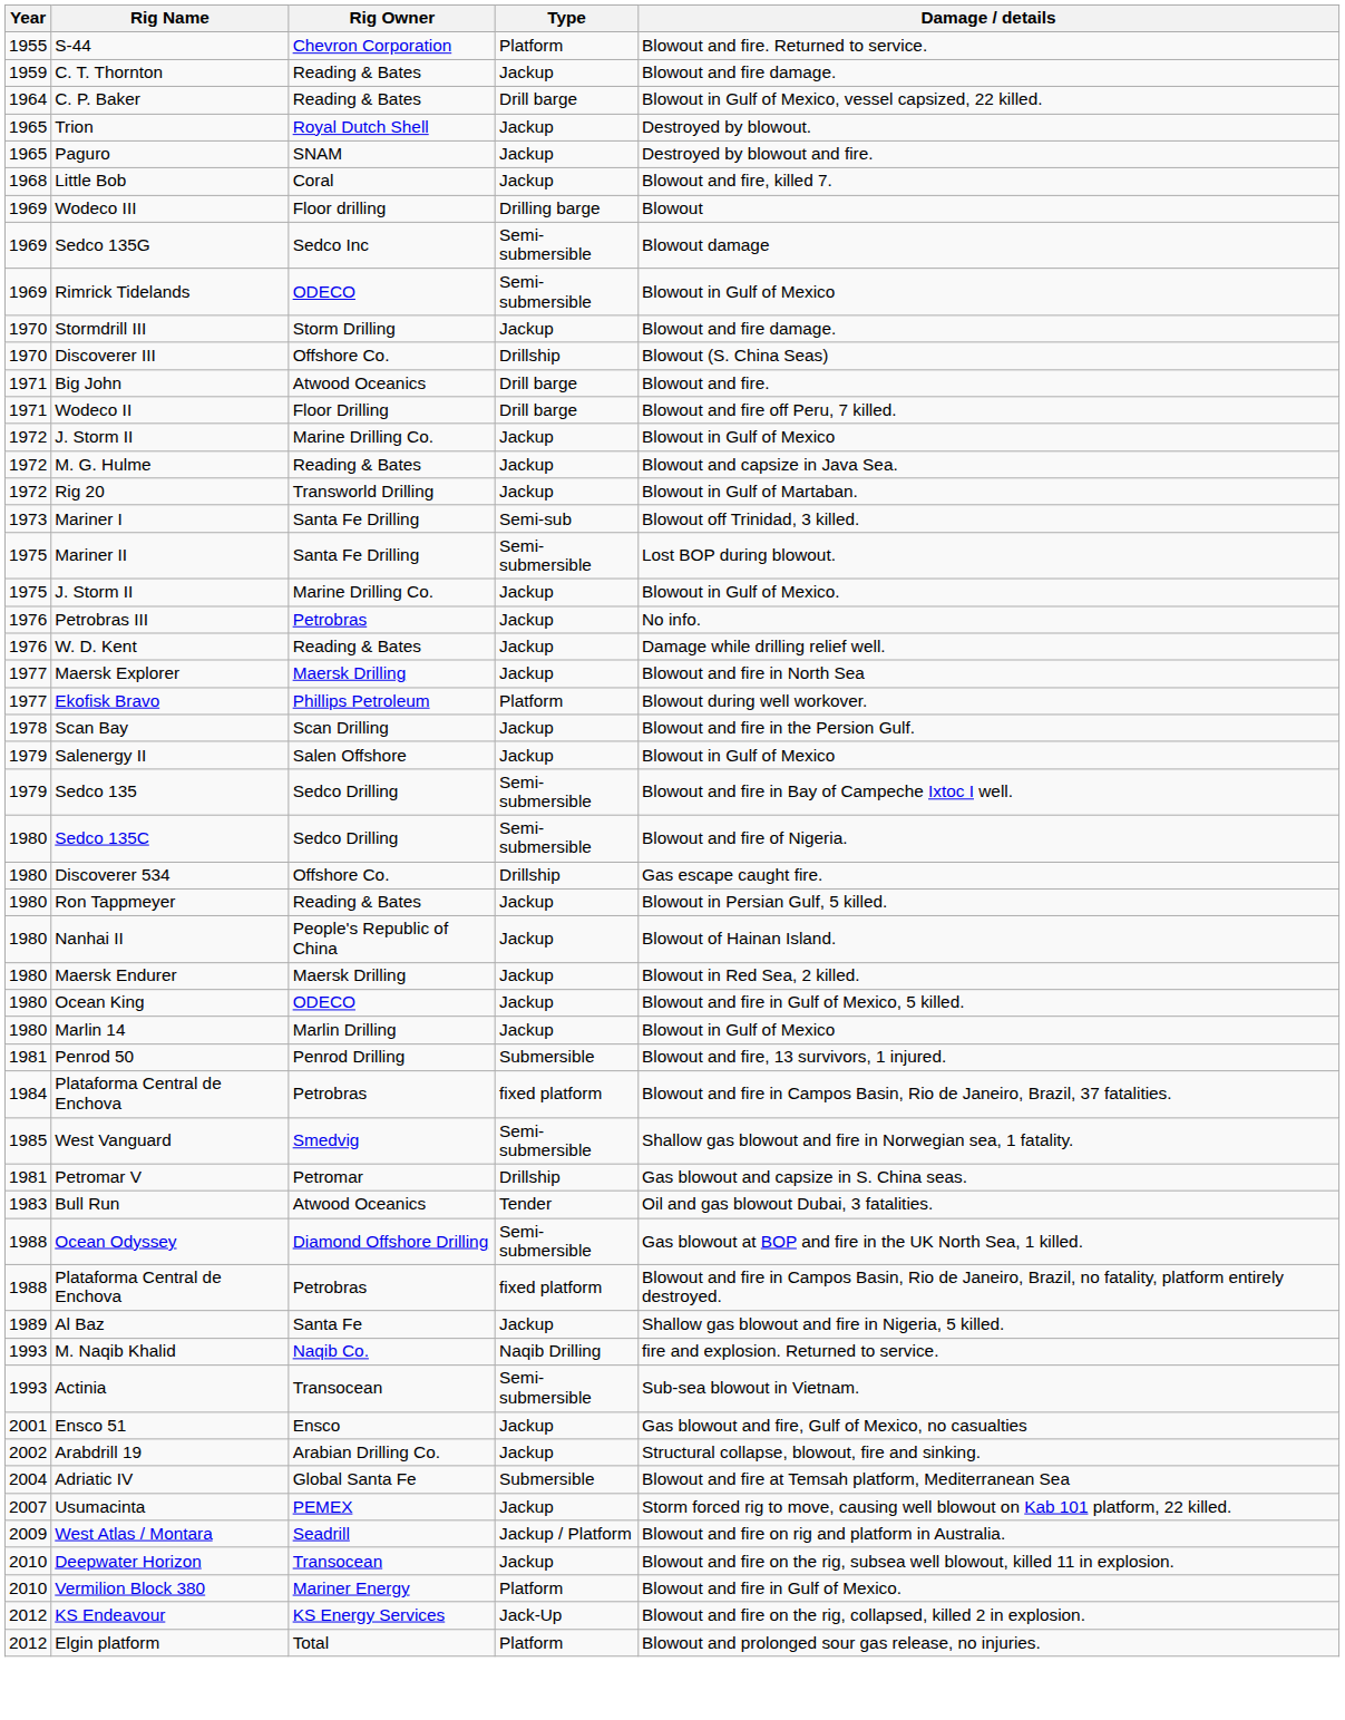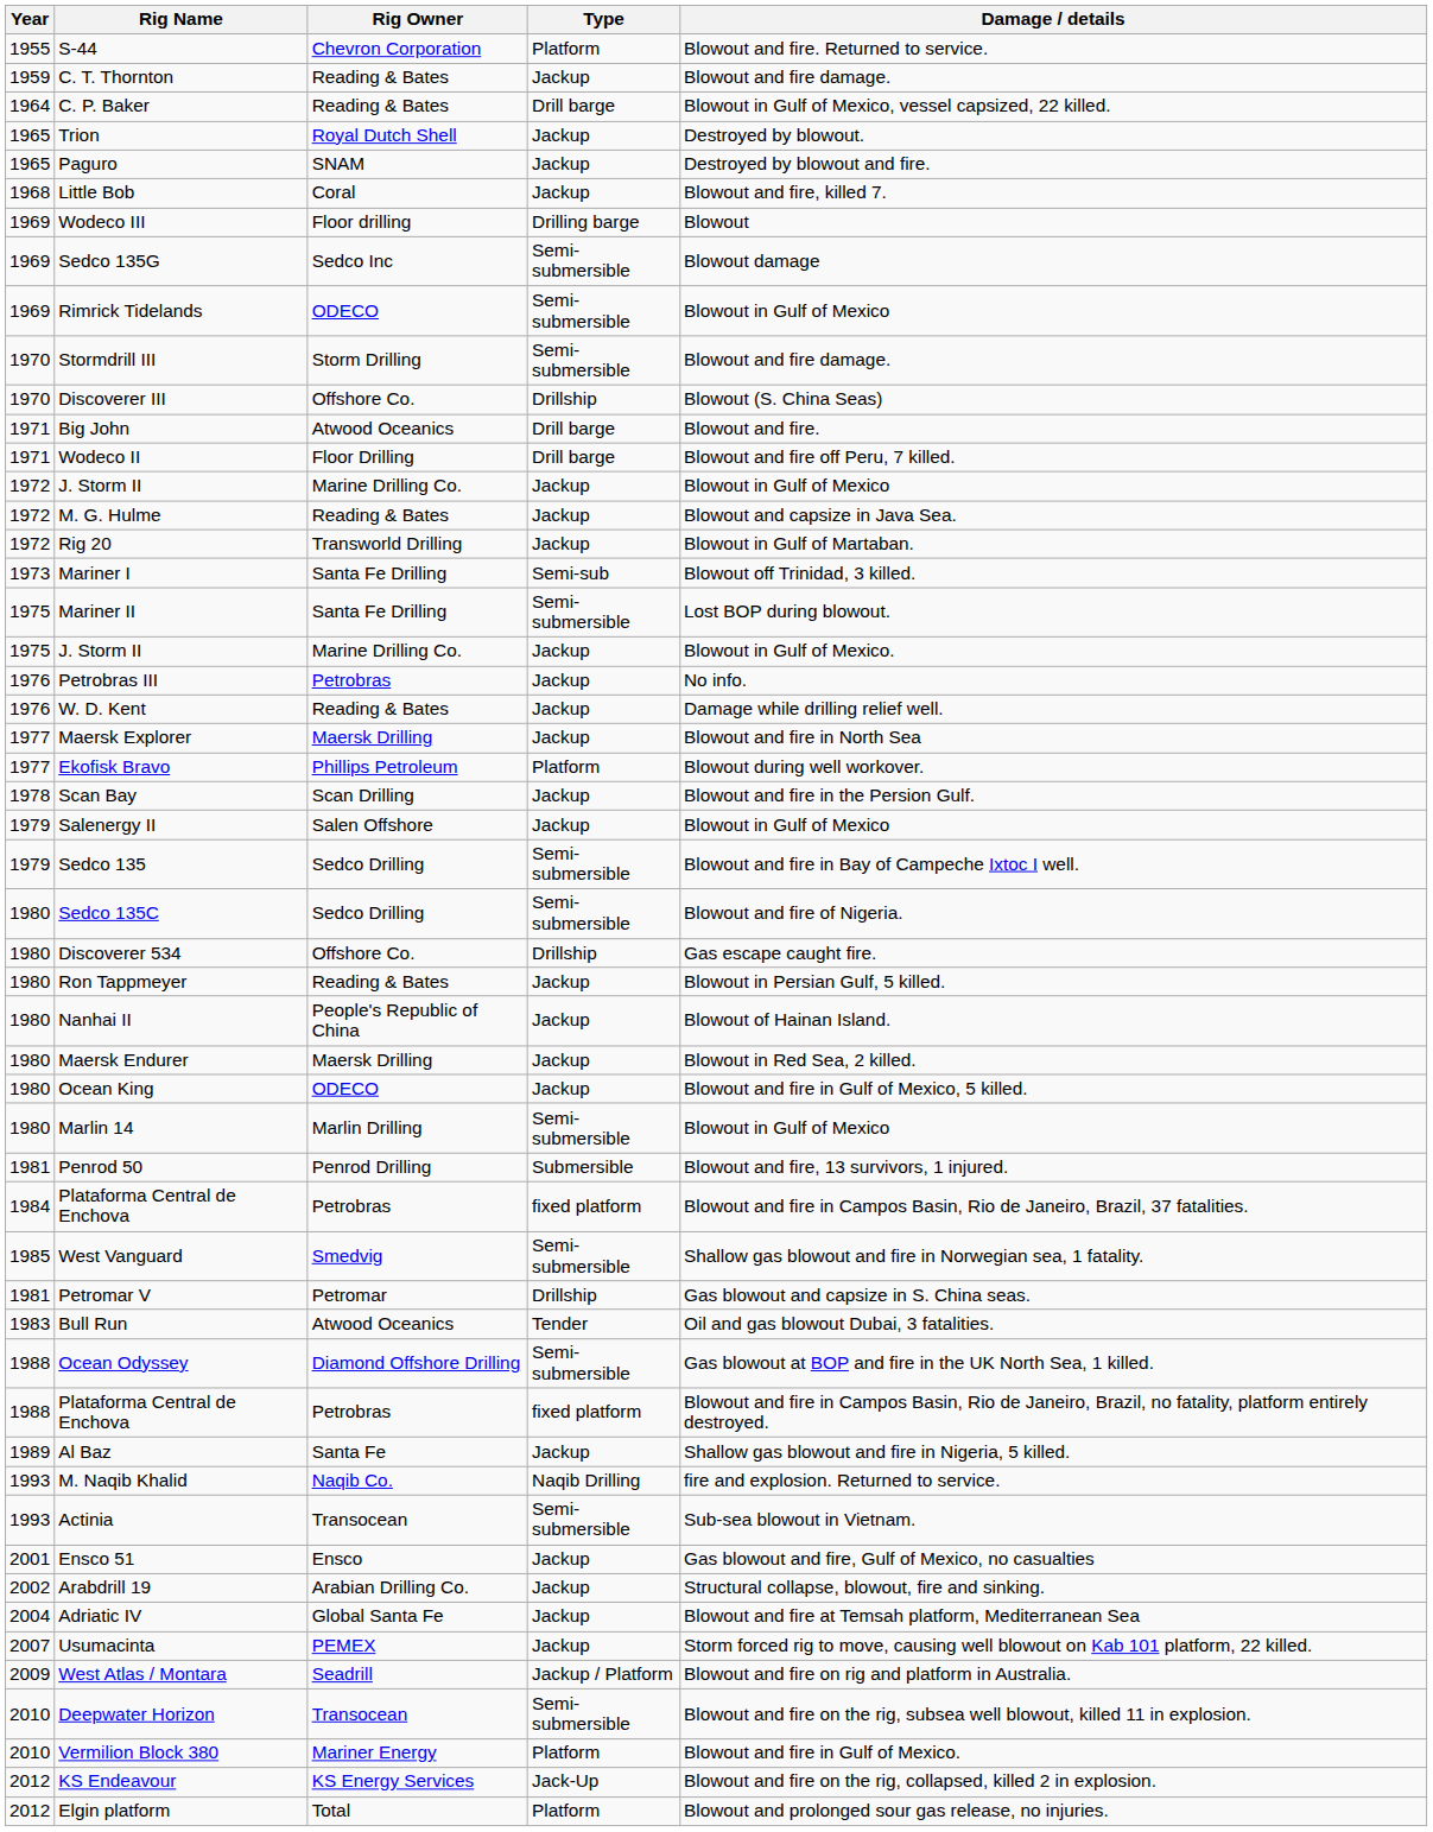Stormdrill III | Type: Jackup -> Semi-submersible
Marlin 14 | Type: Jackup -> Semi-submersible
Adriatic IV | Type: Submersible -> Jackup
Deepwater Horizon | Type: Jackup -> Semi-submersible
